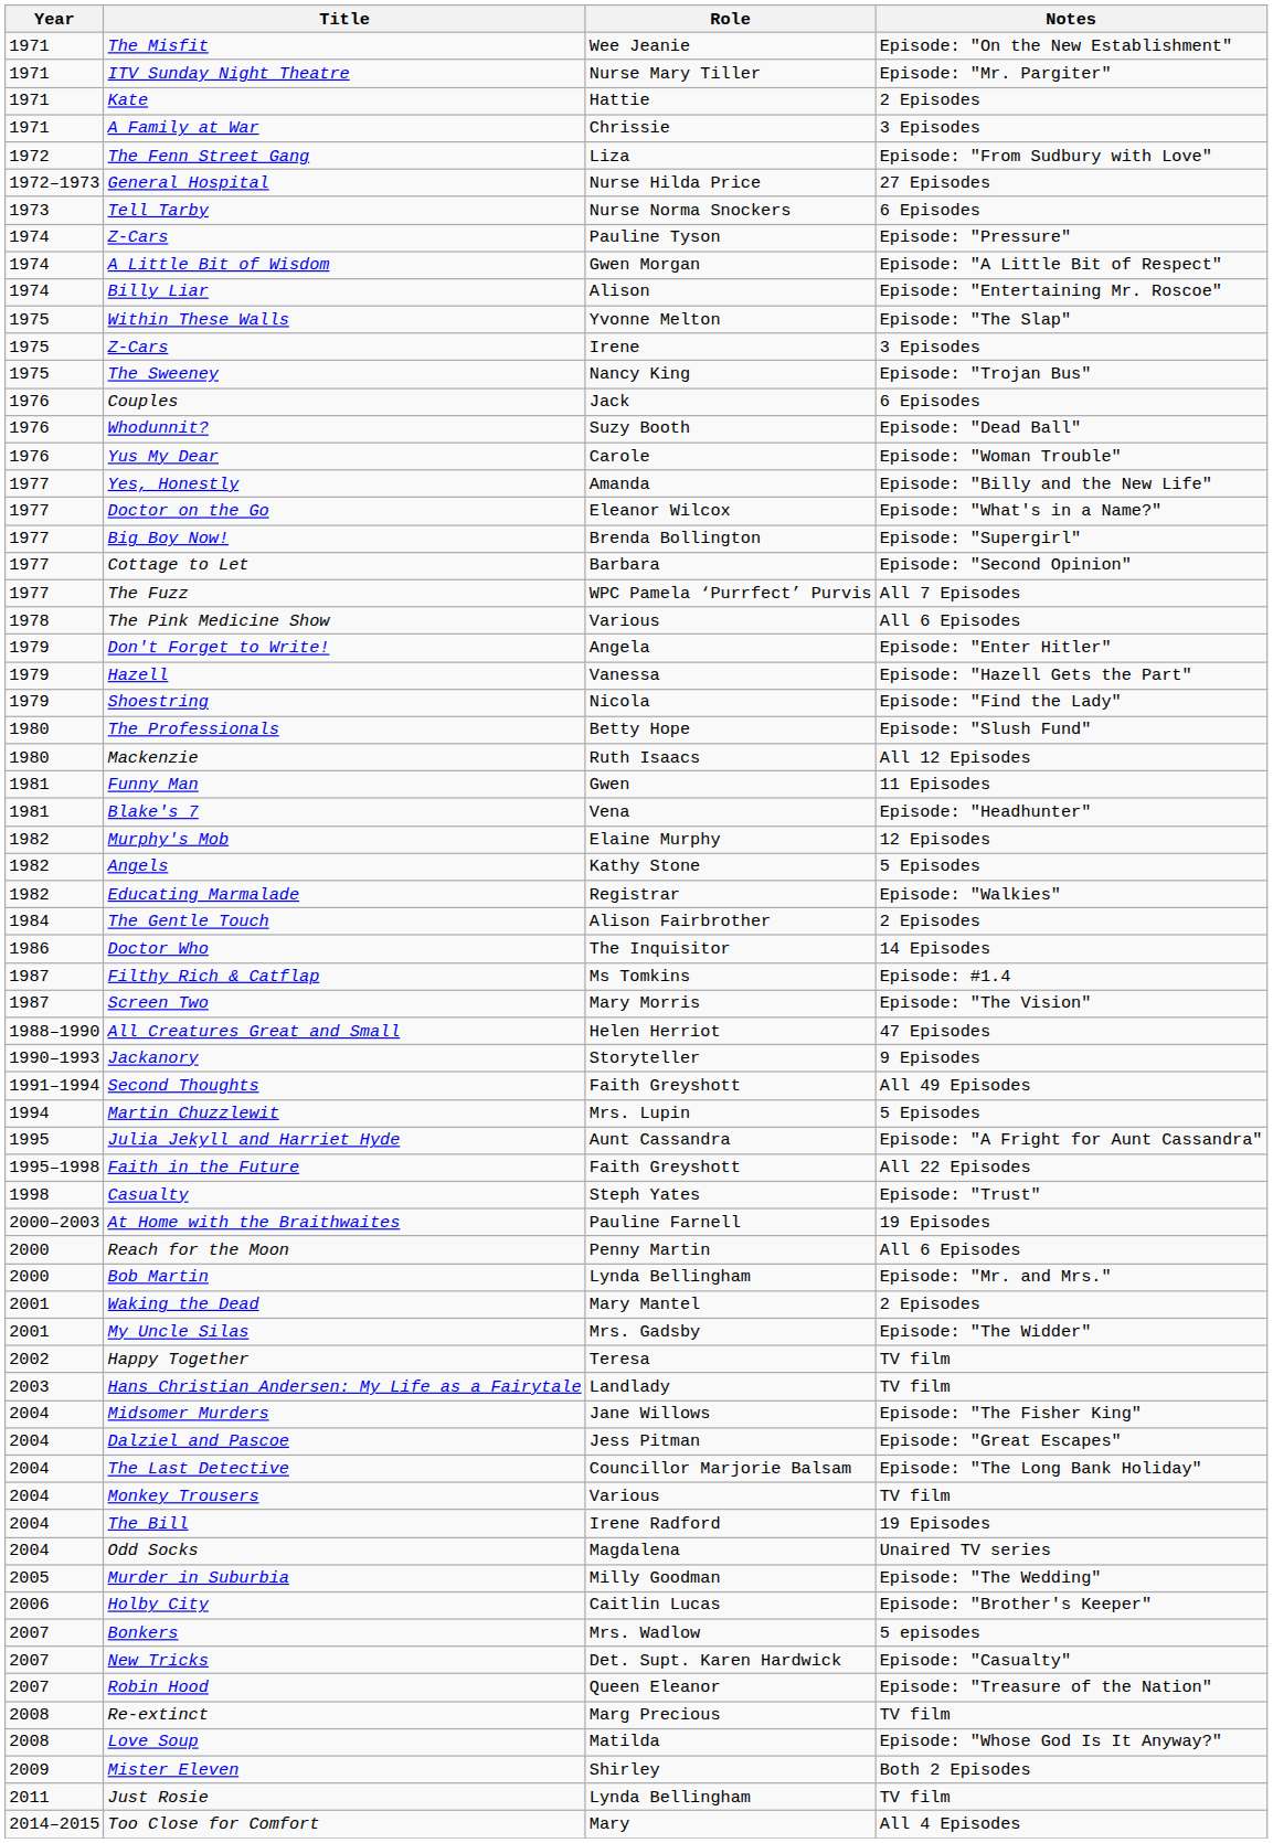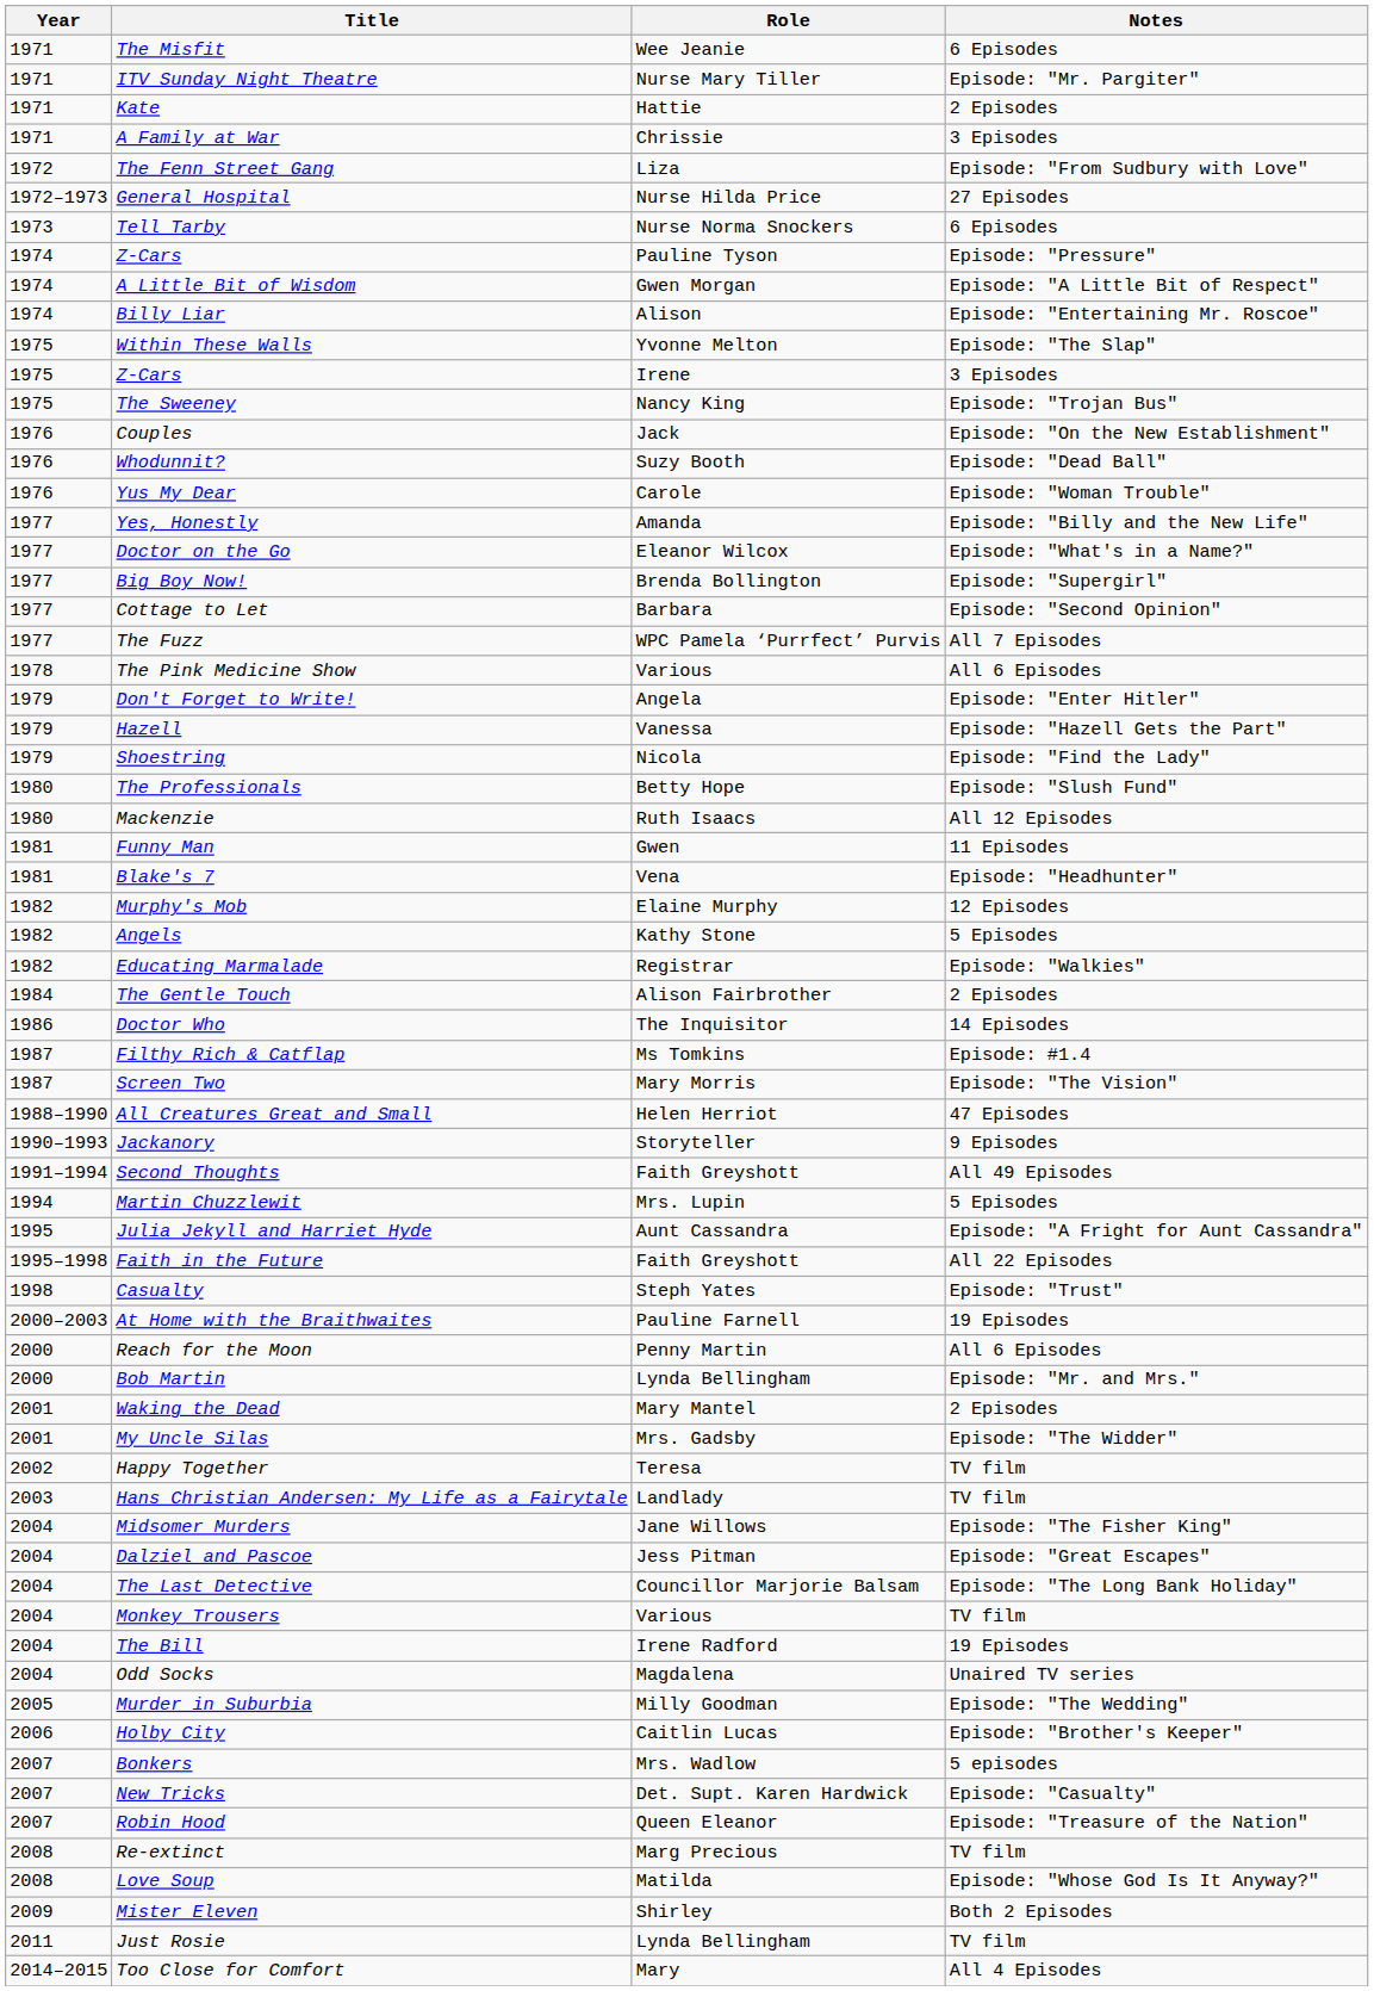The Misfit | Notes: Episode: "On the New Establishment" -> 6 Episodes
Couples | Notes: 6 Episodes -> Episode: "On the New Establishment"
